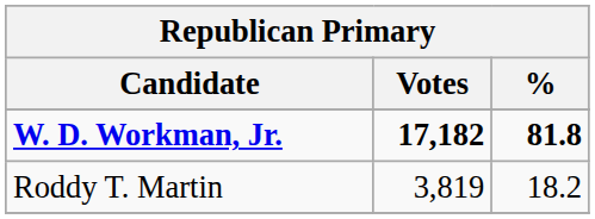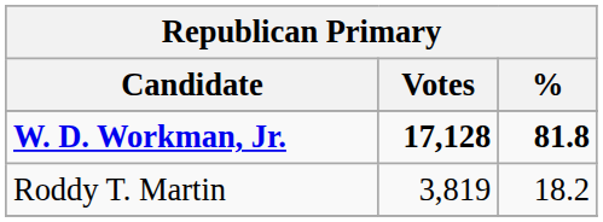W. D. Workman, Jr. | Votes: 17,182 -> 17,128
